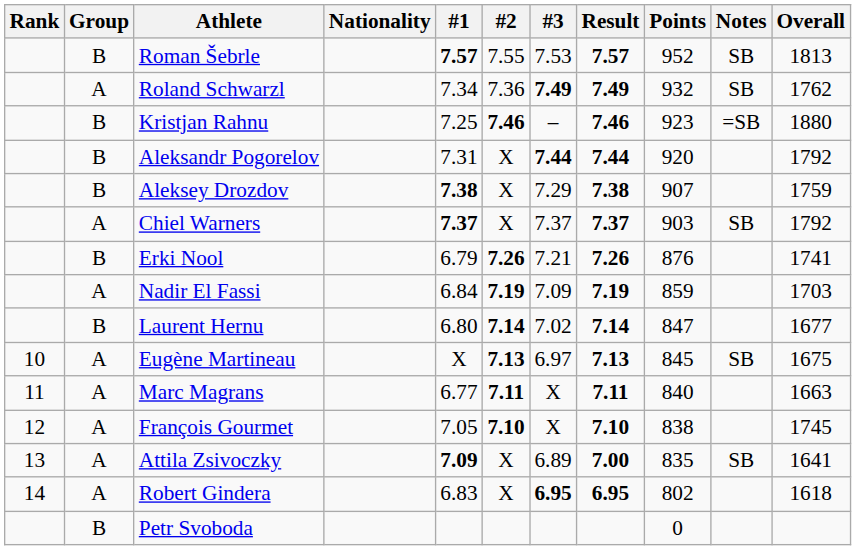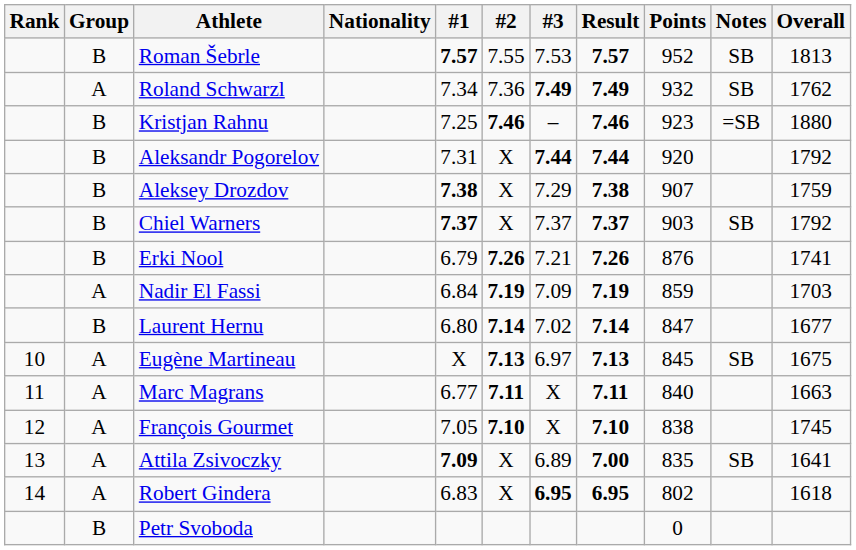Chiel Warners | Group: A -> B
